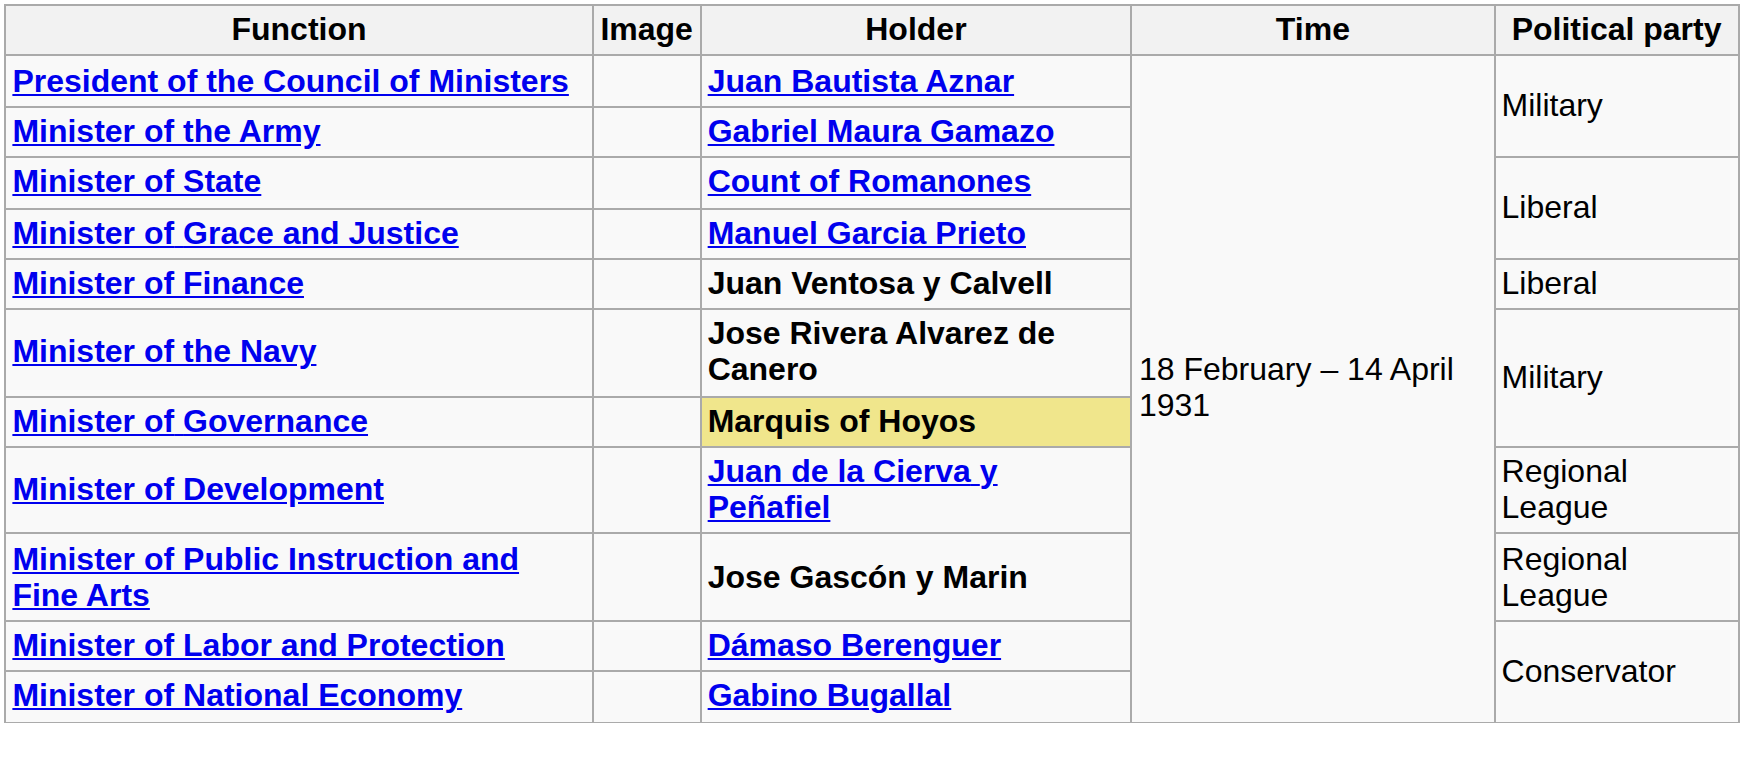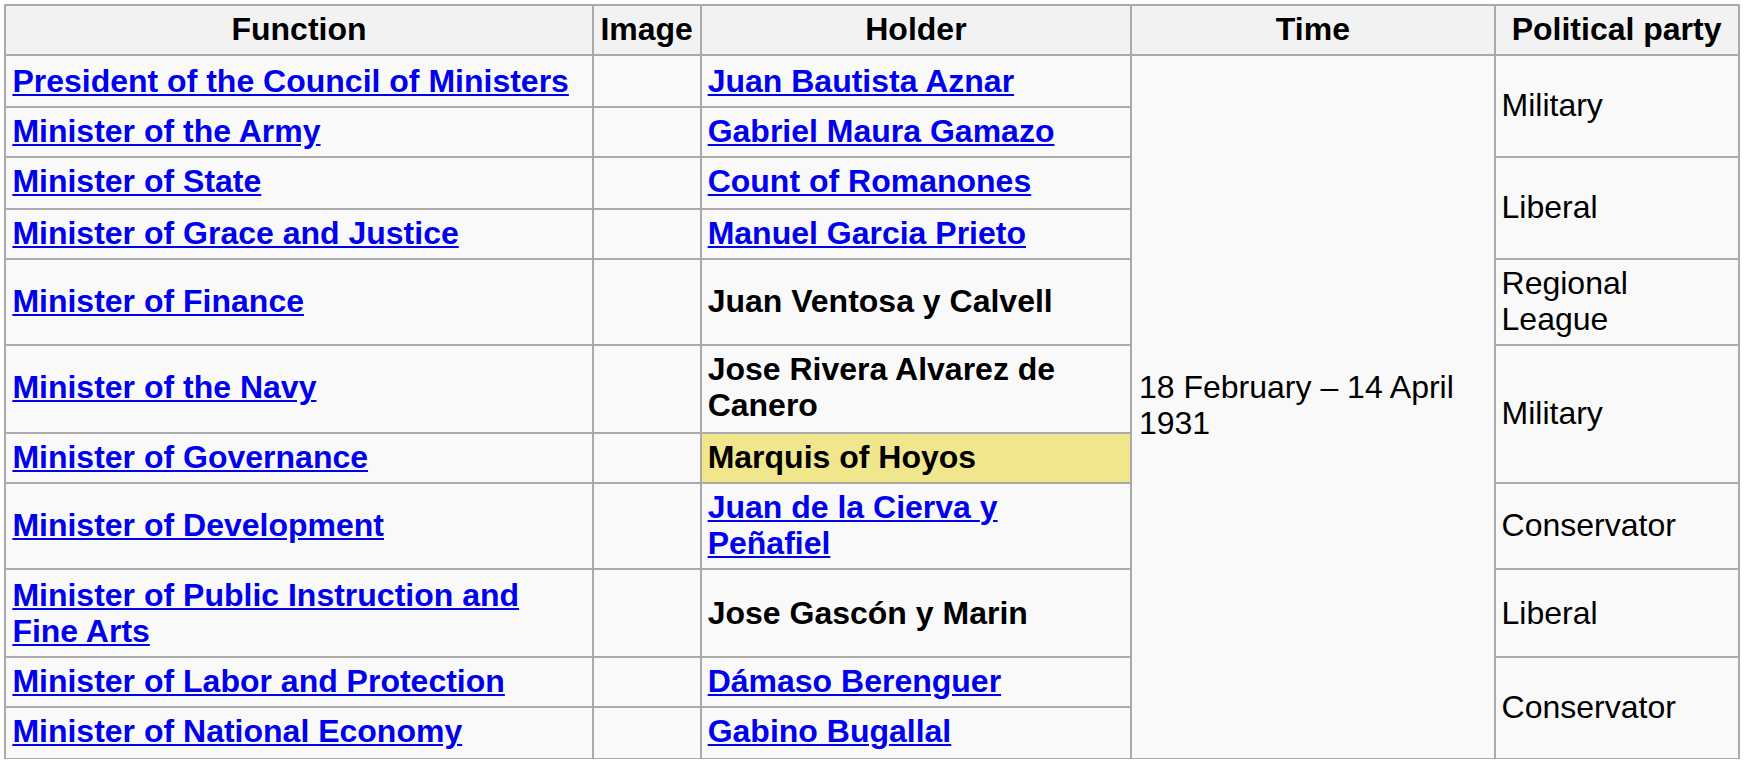Minister of Finance | Political party: Liberal -> Regional League
Minister of Development | Political party: Regional League -> Conservator
Minister of Public Instruction and Fine Arts | Political party: Regional League -> Liberal
